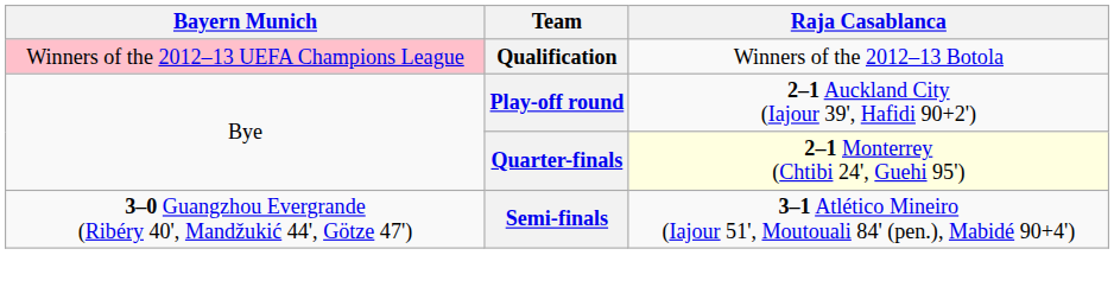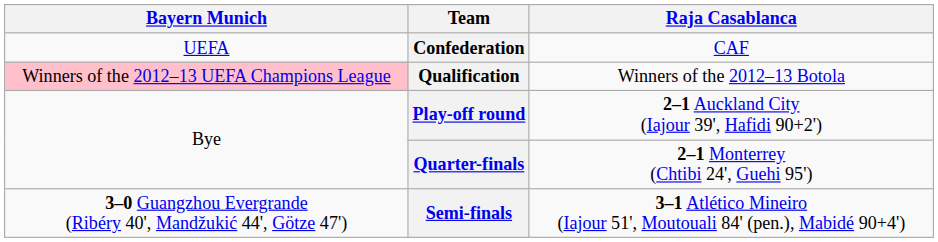+ row: UEFA | Confederation | CAF
Quarter-finals | Raja Casablanca: lightyellow background -> no background
